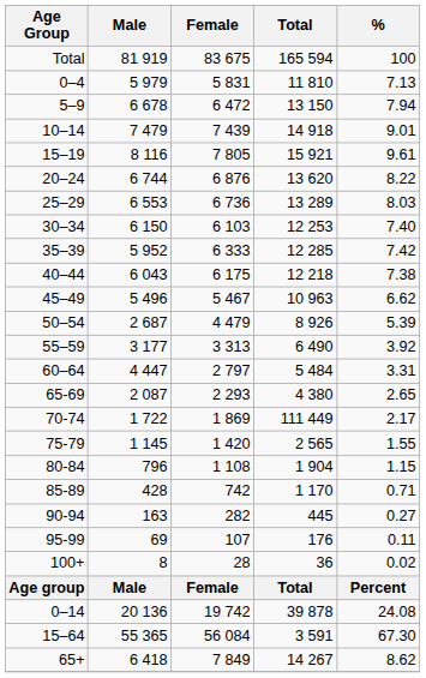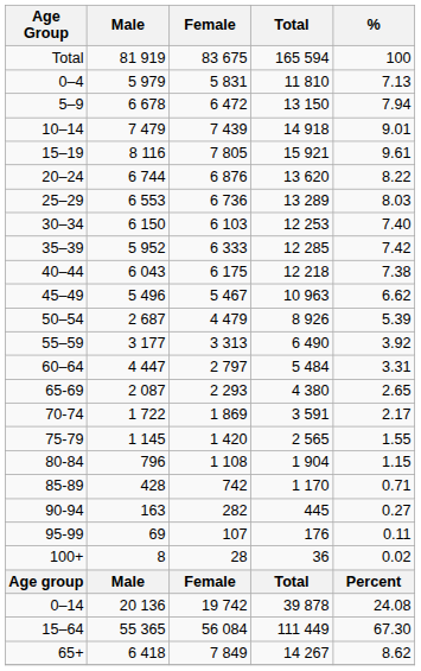70-74 | Total: 111 449 -> 3 591
15–64 | Total: 3 591 -> 111 449
